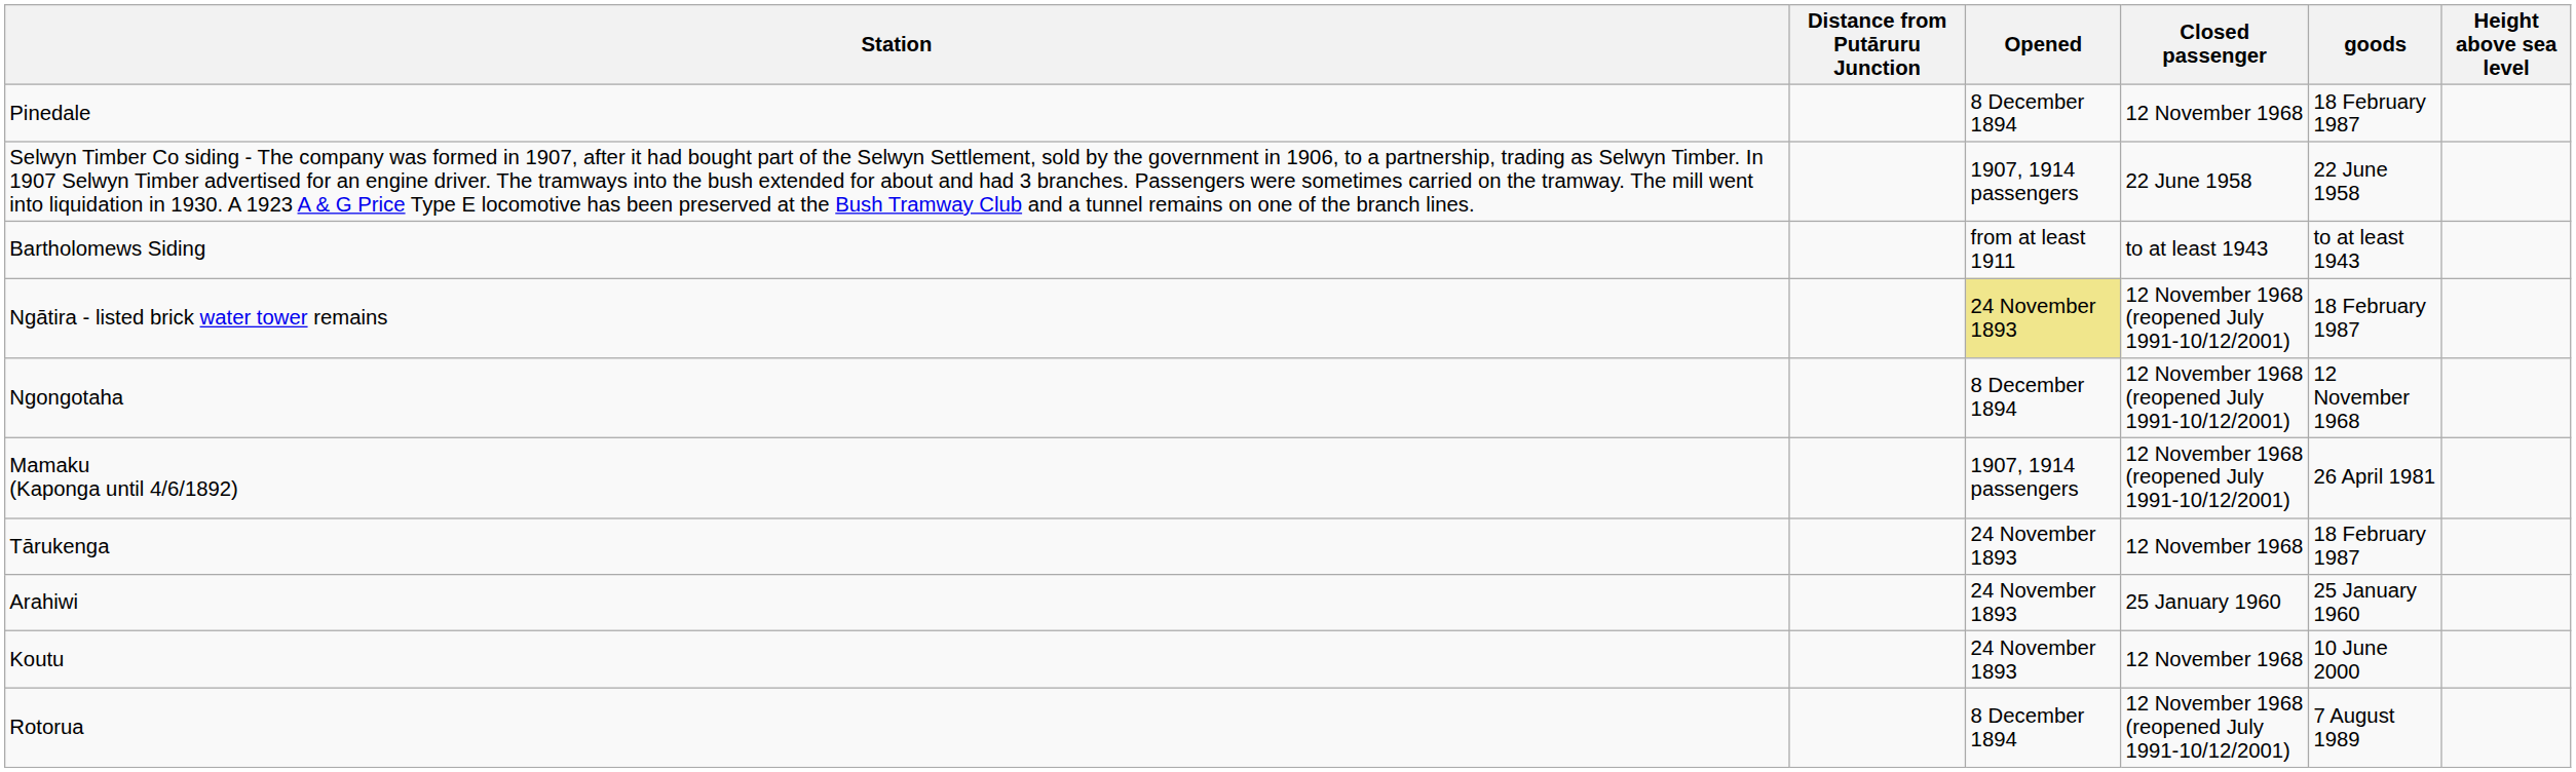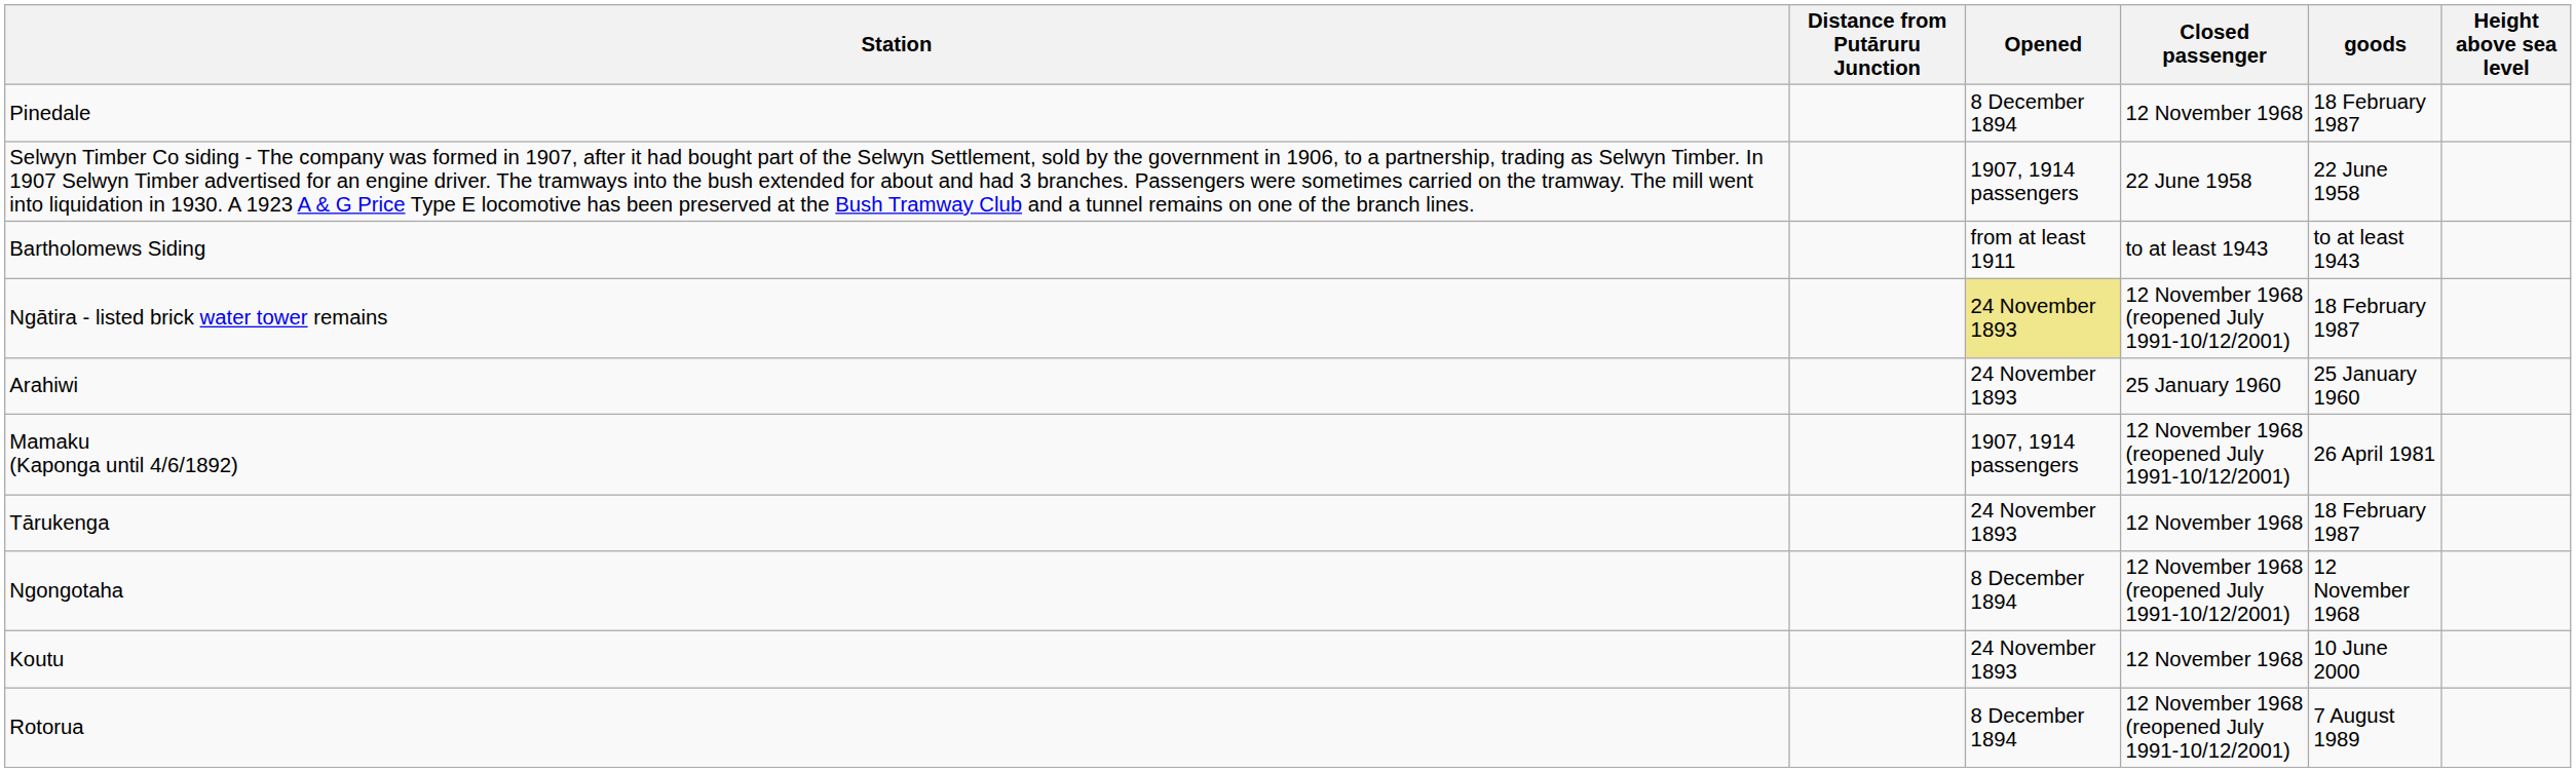rows swapped: Arahiwi <-> Ngongotaha
